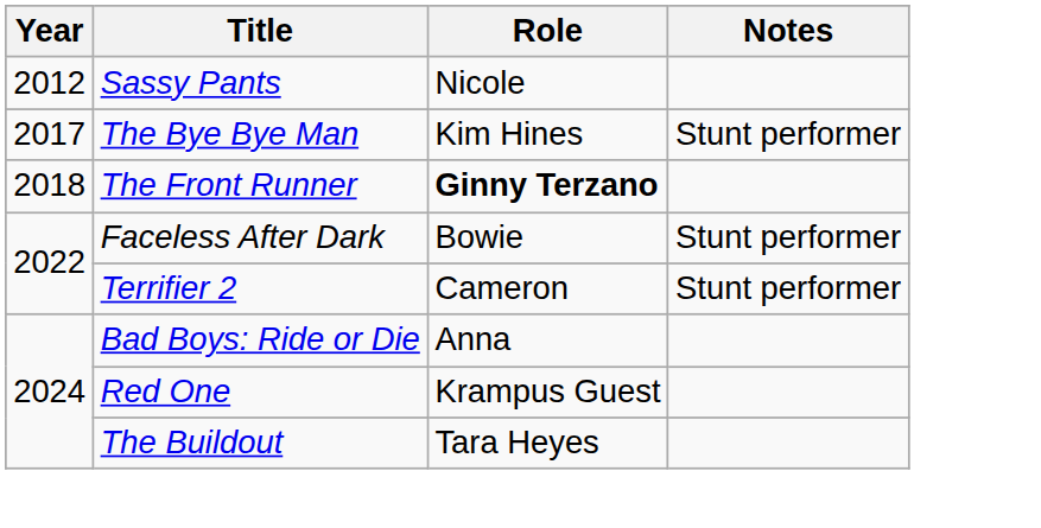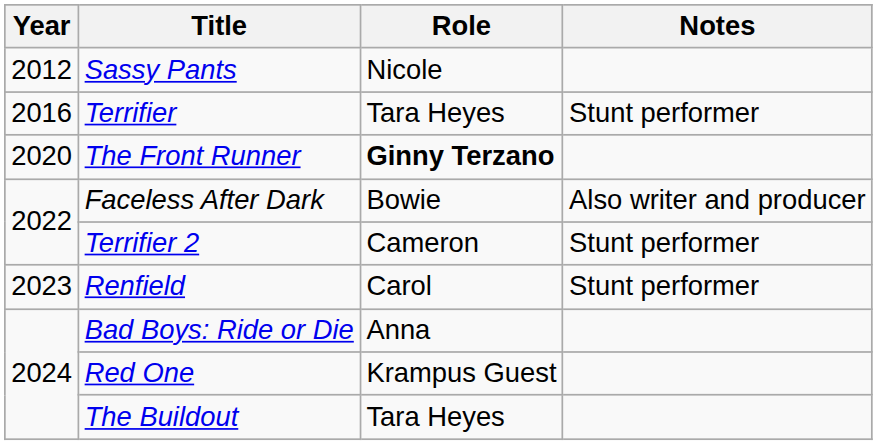+ row: 2016 | Terrifier | Tara Heyes | Stunt performer
- row: 2017 | The Bye Bye Man | Kim Hines | Stunt performer
The Front Runner | Year: 2018 -> 2020
Faceless After Dark | Notes: Stunt performer -> Also writer and producer
+ row: 2023 | Renfield | Carol | Stunt performer
